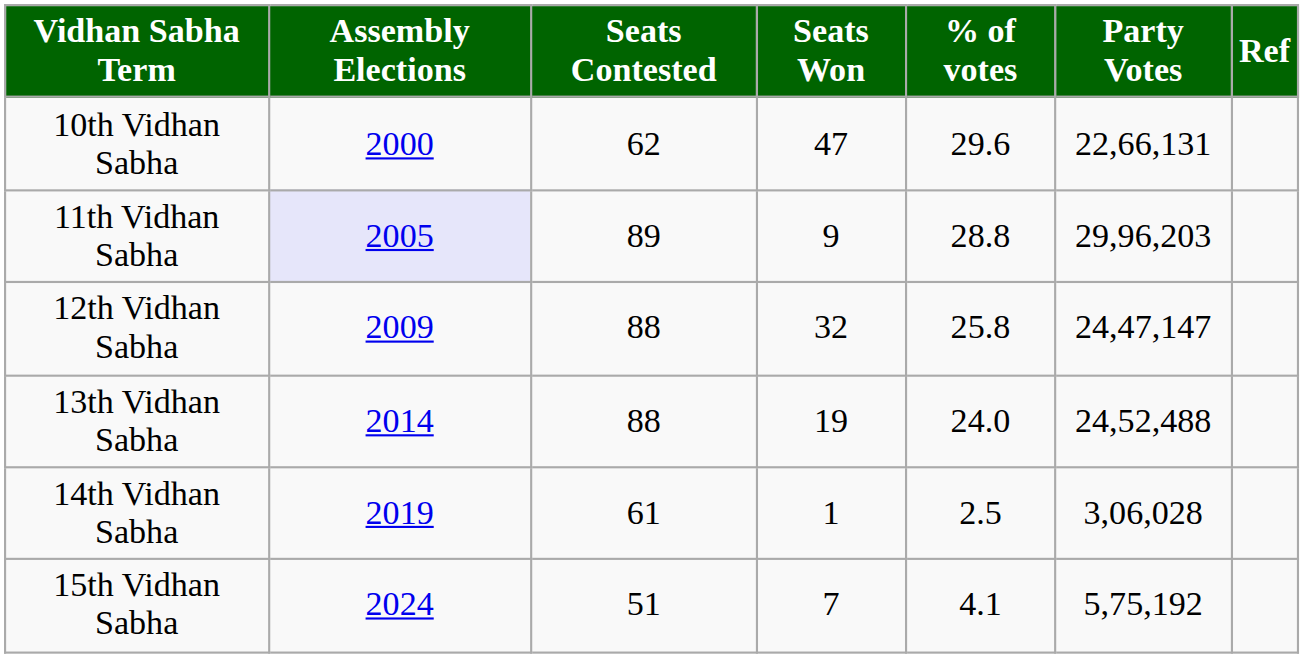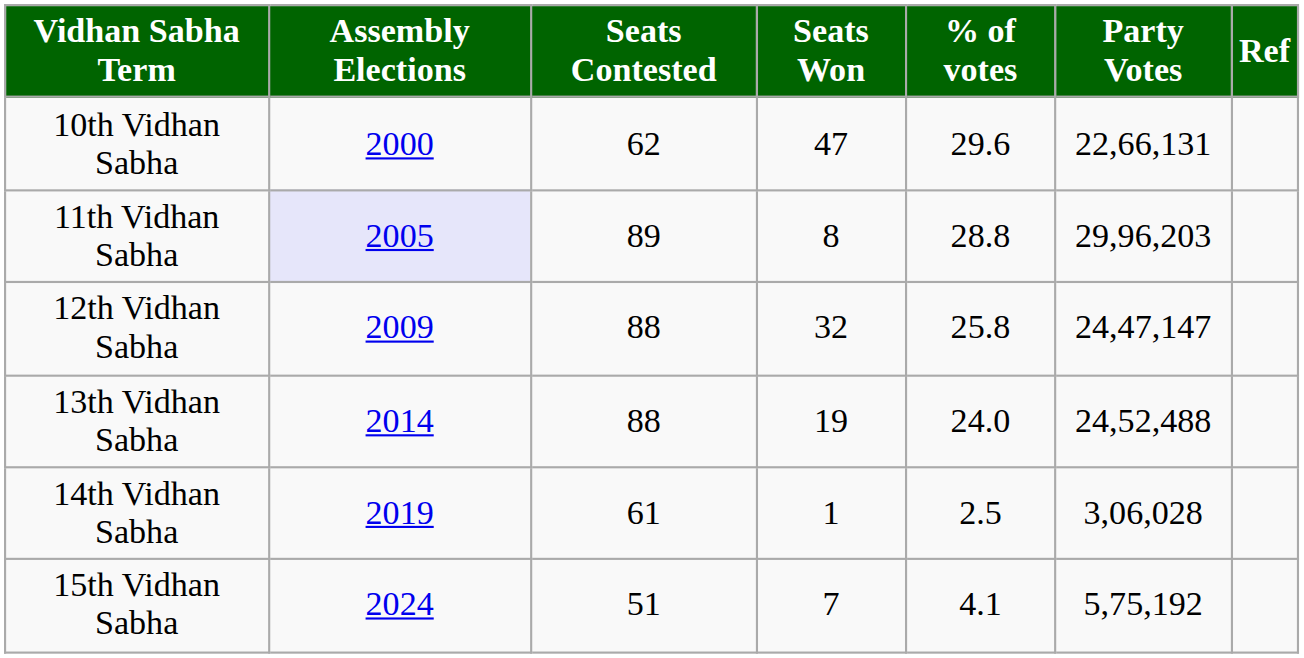11th Vidhan Sabha | Seats Won: 9 -> 8
